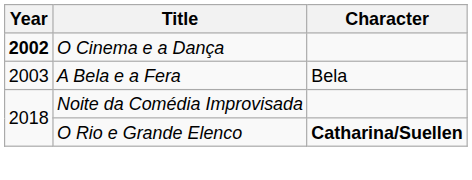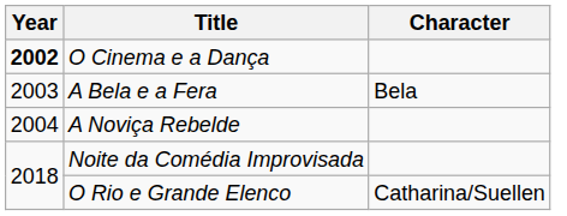+ row: 2004 | A Noviça Rebelde
O Rio e Grande Elenco | Character: bold -> normal
